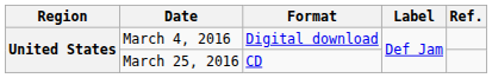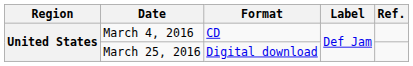March 4, 2016 | Format: Digital download -> CD
March 25, 2016 | Format: CD -> Digital download
